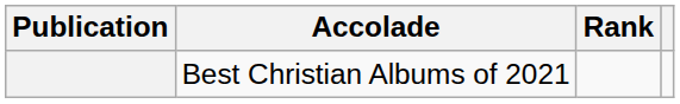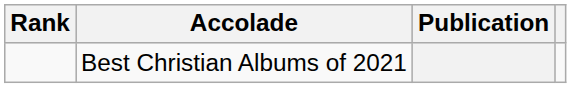columns swapped: Publication <-> Rank
